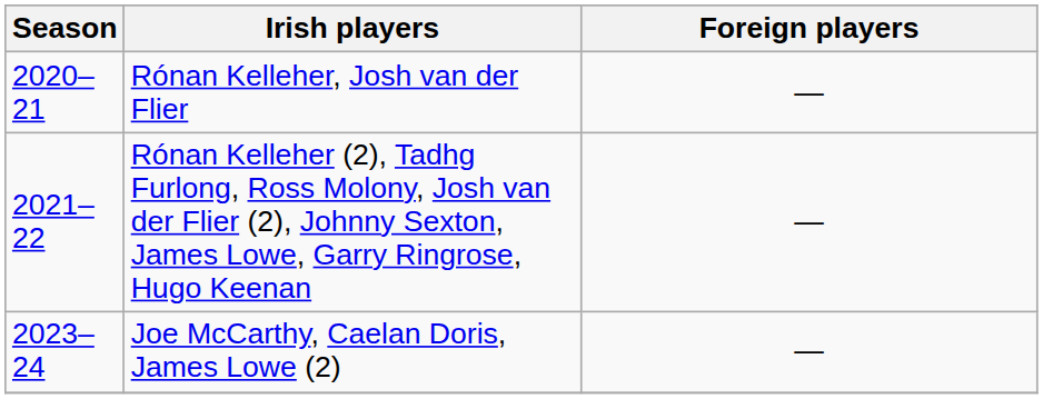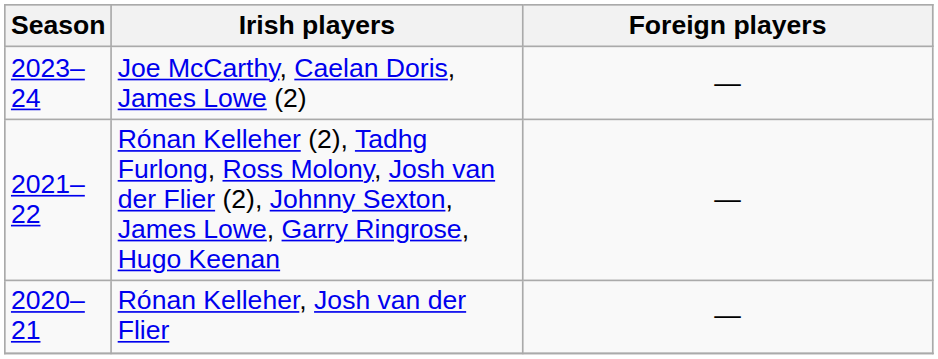rows swapped: Rónan Kelleher, Josh van der Flier <-> Joe McCarthy, Caelan Doris, James Lowe (2)
